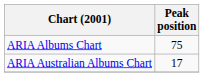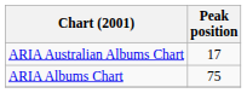rows swapped: ARIA Albums Chart <-> ARIA Australian Albums Chart
